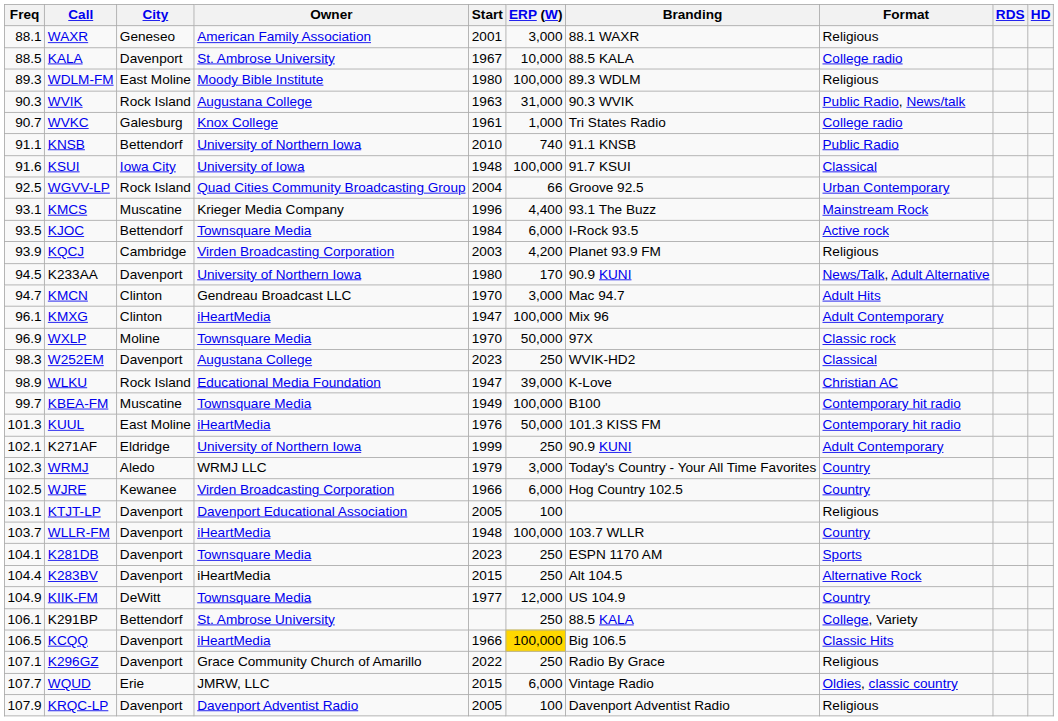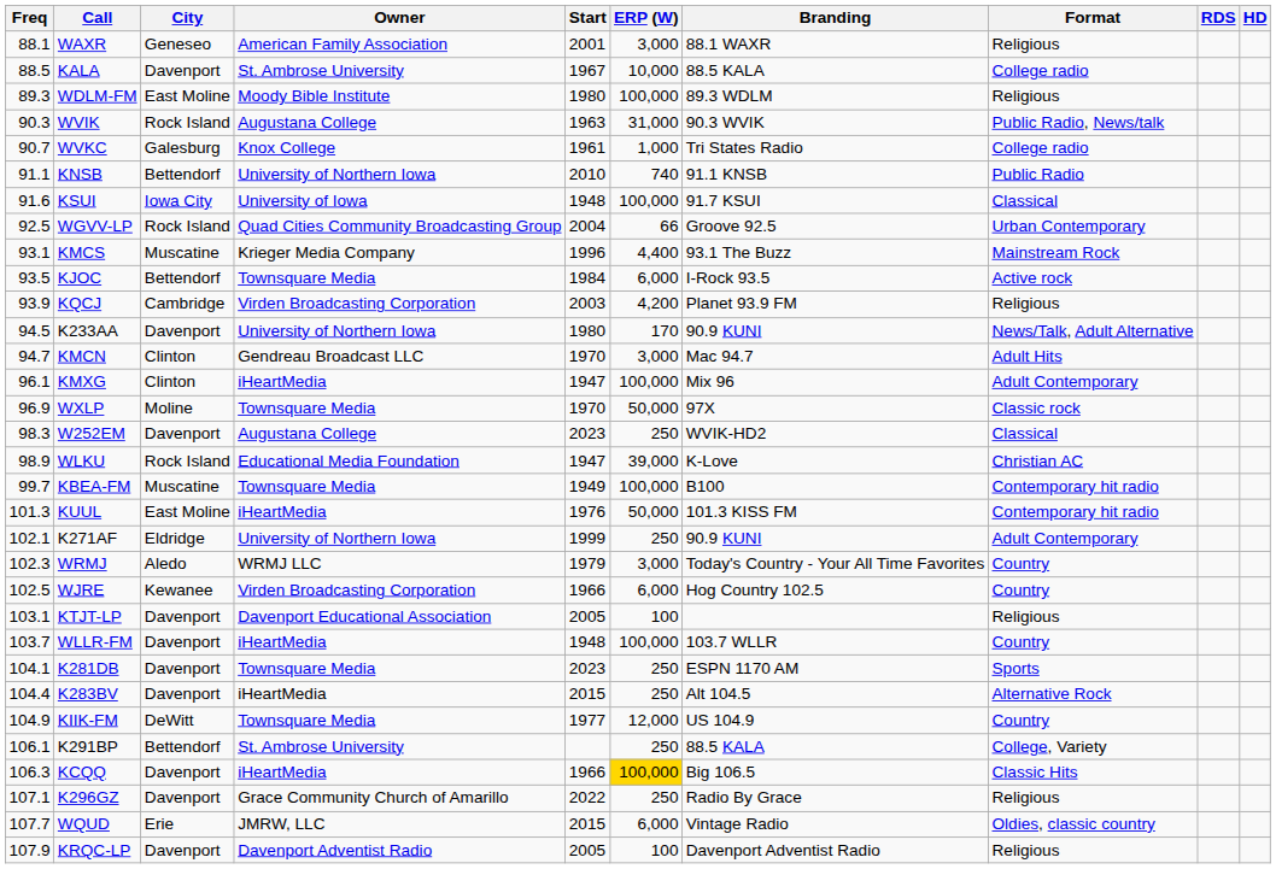KCQQ | Freq: 106.5 -> 106.3
